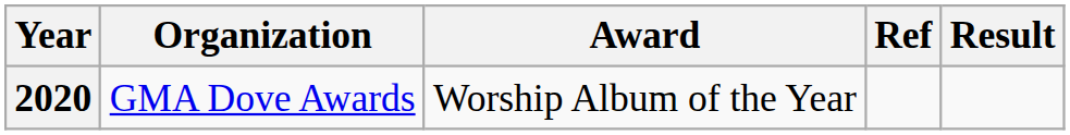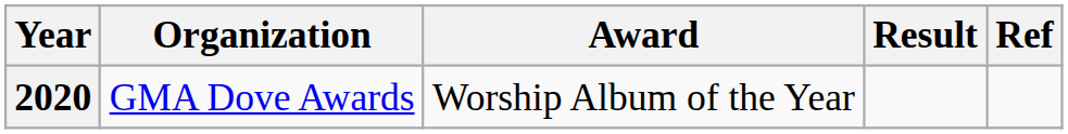columns swapped: Result <-> Ref
